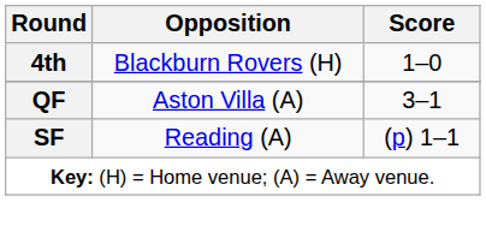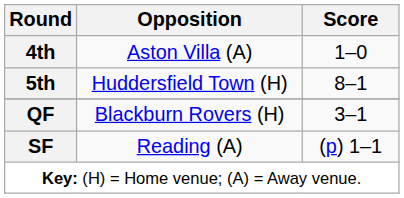4th | Opposition: Blackburn Rovers (H) -> Aston Villa (A)
+ row: 5th | Huddersfield Town (H) | 8–1
QF | Opposition: Aston Villa (A) -> Blackburn Rovers (H)
